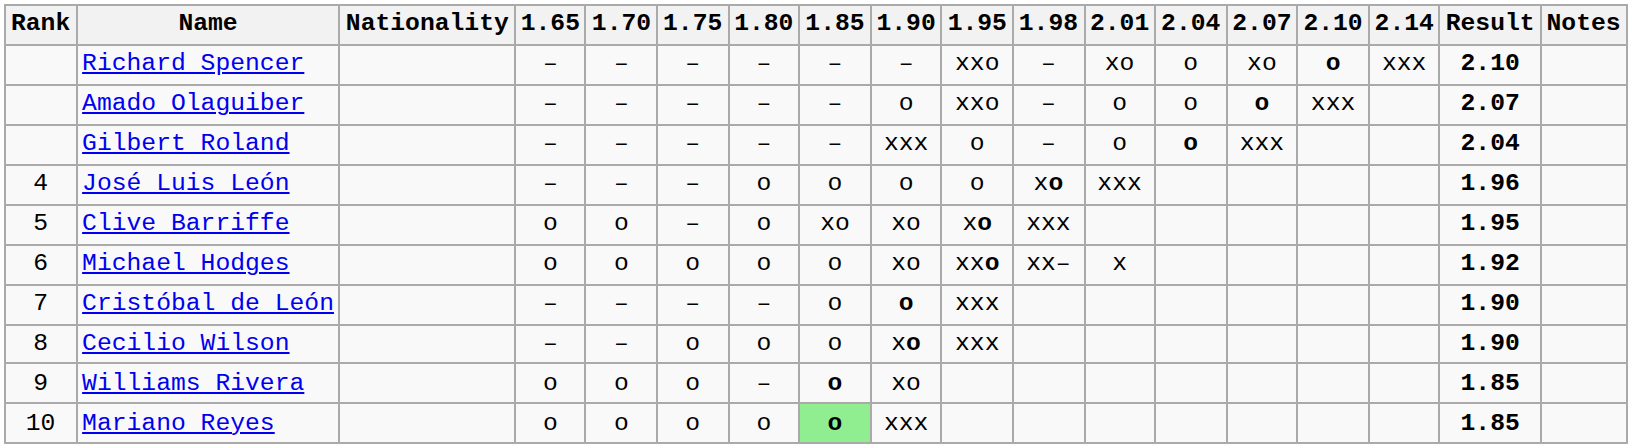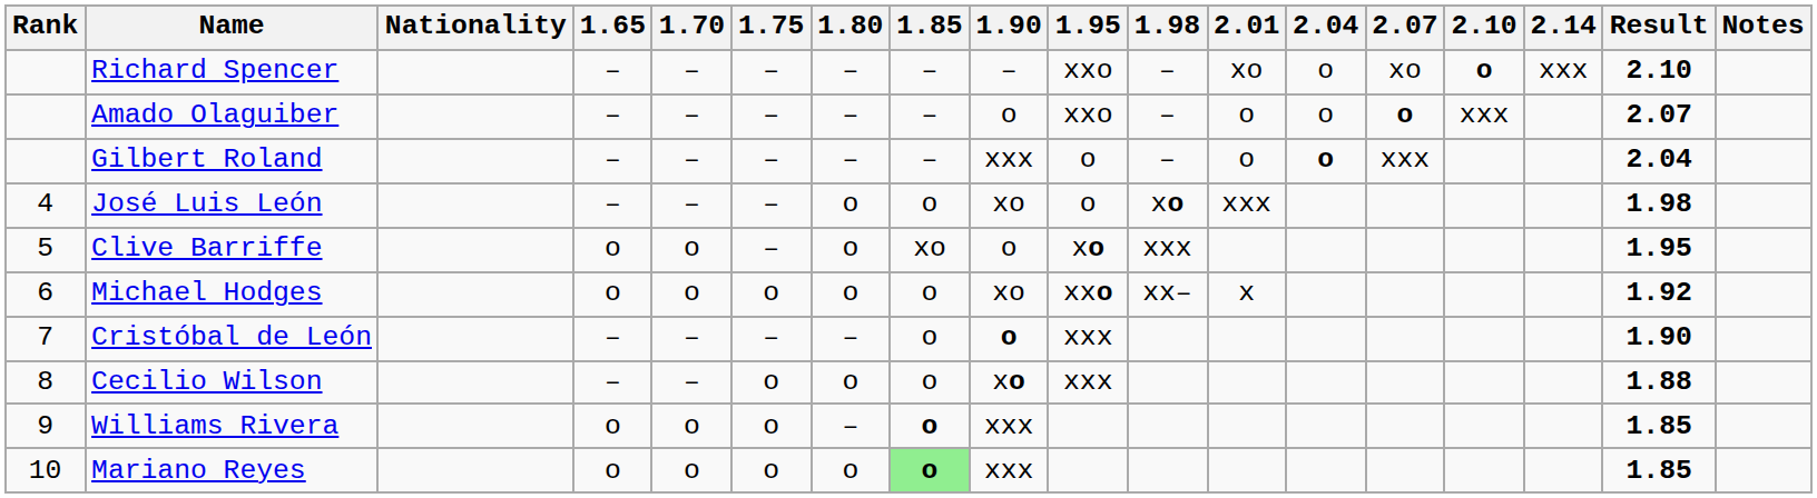José Luis León | 1.90: o -> xo
José Luis León | Result: 1.96 -> 1.98
Clive Barriffe | 1.90: xo -> o
Cecilio Wilson | Result: 1.90 -> 1.88
Williams Rivera | 1.90: xo -> xxx
